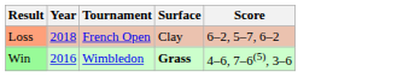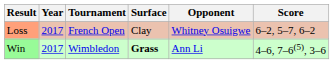+ column: Opponent | Whitney Osuigwe | Ann Li
Loss | Year: 2018 -> 2017
Win | Year: 2016 -> 2017
